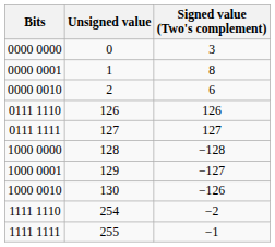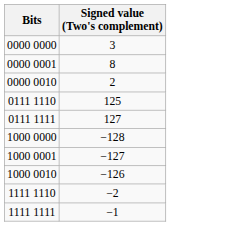- column: Unsigned value | 0 | 1 | 2 | 126 | 127 | 128 | 129 | 130 | 254 | 255
0000 0010 | Signed value (Two's complement): 6 -> 2
0111 1110 | Signed value (Two's complement): 126 -> 125
